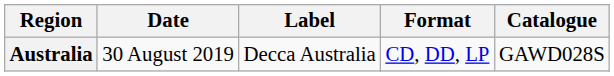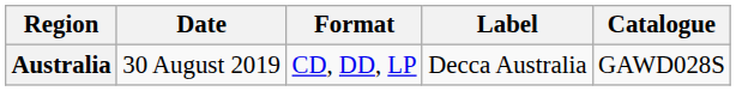columns swapped: Format <-> Label
